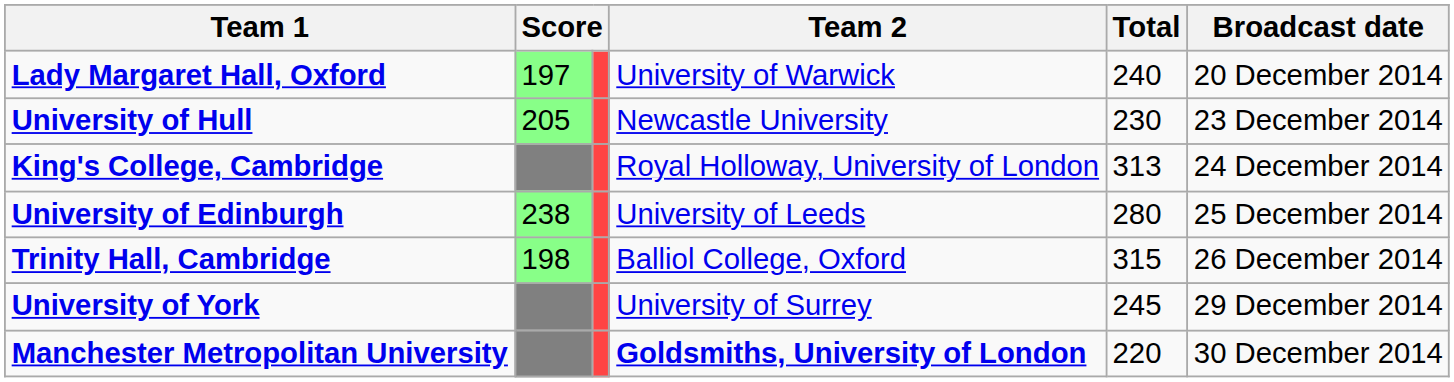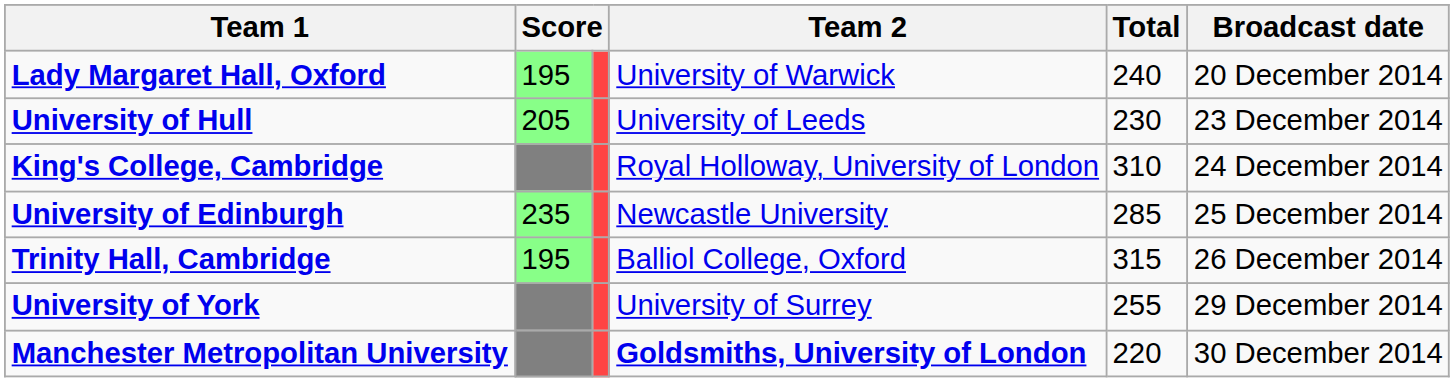Lady Margaret Hall, Oxford | column 2: 197 -> 195
University of Hull | Team 2: Newcastle University -> University of Leeds
King's College, Cambridge | Total: 313 -> 310
University of Edinburgh | column 2: 238 -> 235
University of Edinburgh | Team 2: University of Leeds -> Newcastle University
University of Edinburgh | Total: 280 -> 285
Trinity Hall, Cambridge | column 2: 198 -> 195
University of York | Total: 245 -> 255
